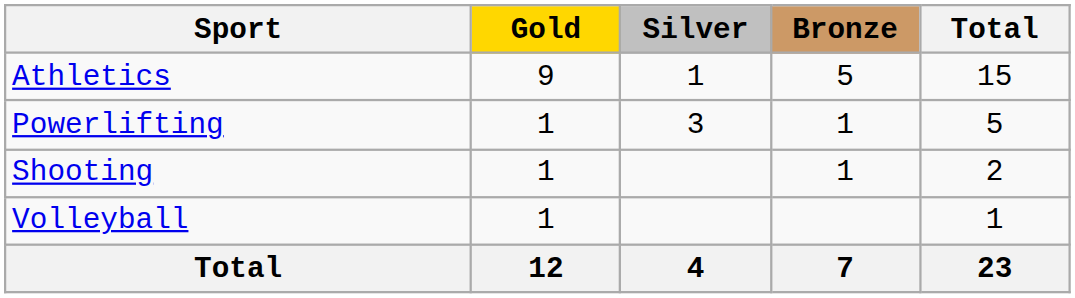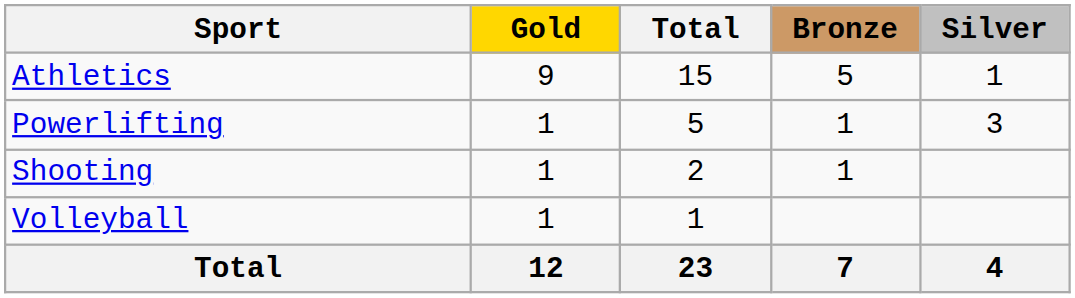columns swapped: Silver <-> Total
